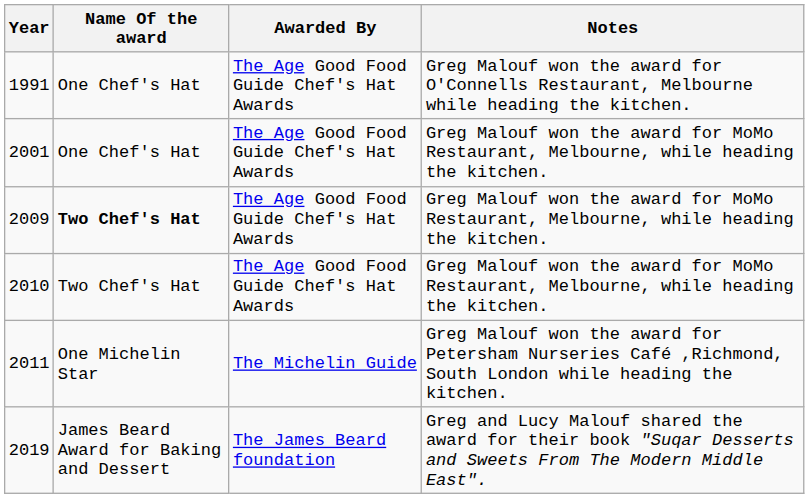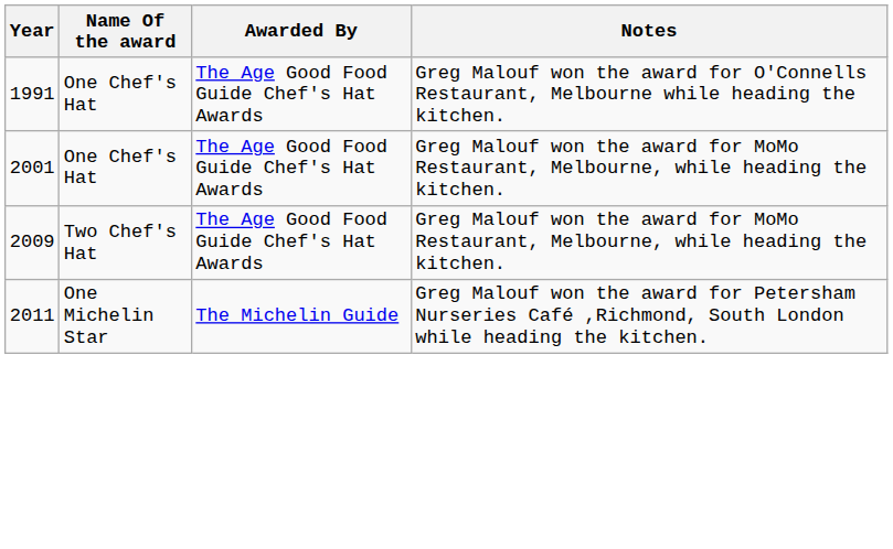2009 | Name Of the award: bold -> normal
- row: 2010 | Two Chef's Hat | The Age Good Food Guide Chef's Hat Awards | Greg Malouf won the award for MoMo Restaurant, Melbourne, while heading the kitchen.
- row: 2019 | James Beard Award for Baking and Dessert | The James Beard foundation | Greg and Lucy Malouf shared the award for their book "Suqar Desserts and Sweets From The Modern Middle East".
